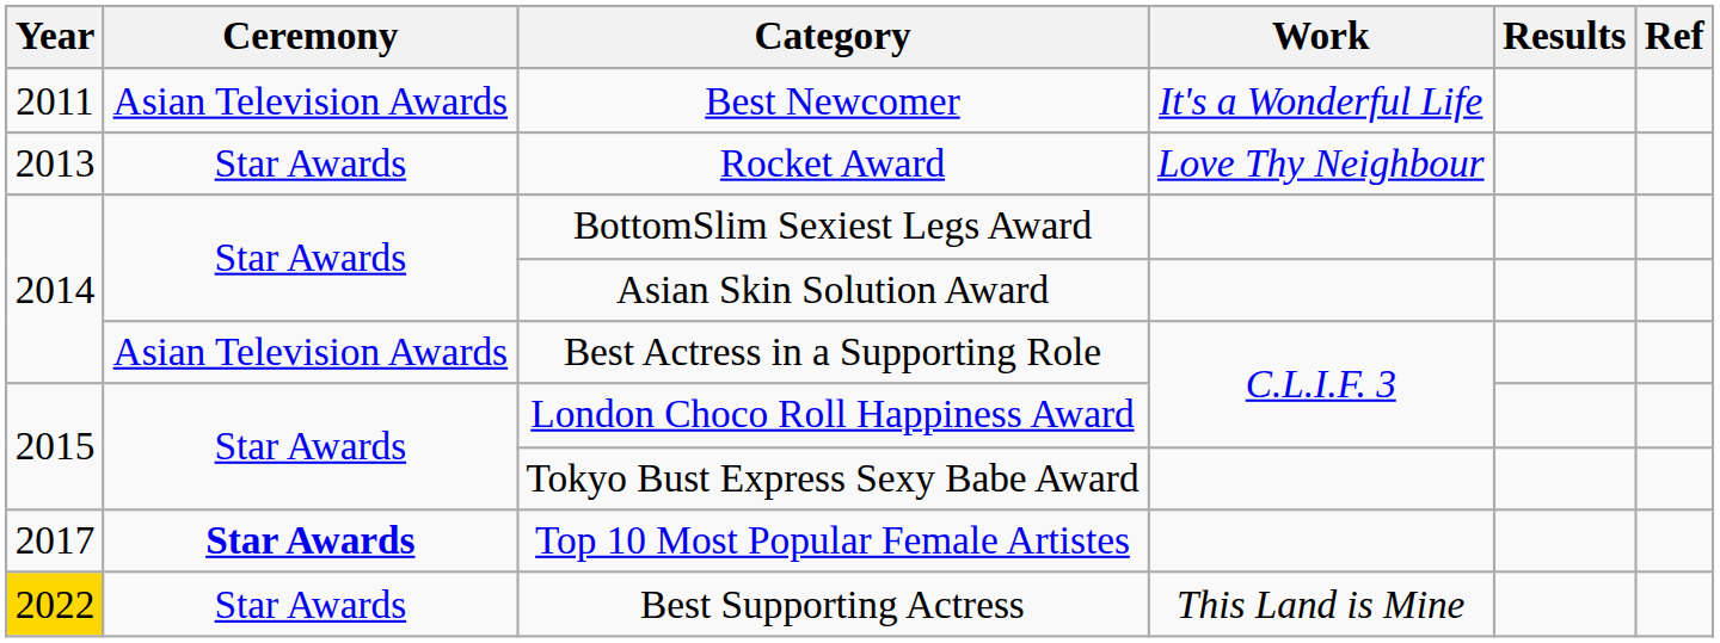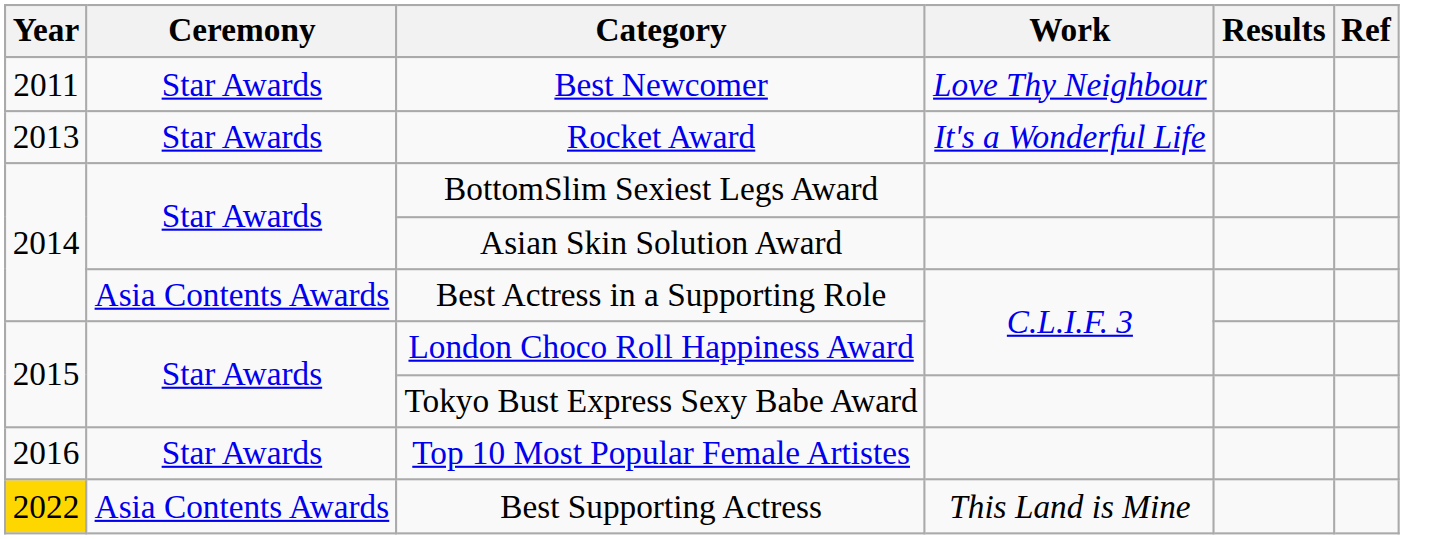Best Newcomer | Ceremony: Asian Television Awards -> Star Awards
Best Newcomer | Work: It's a Wonderful Life -> Love Thy Neighbour
Rocket Award | Work: Love Thy Neighbour -> It's a Wonderful Life
Best Actress in a Supporting Role | Ceremony: Asian Television Awards -> Asia Contents Awards
Top 10 Most Popular Female Artistes | Year: 2017 -> 2016
Top 10 Most Popular Female Artistes | Ceremony: bold -> normal
Best Supporting Actress | Ceremony: Star Awards -> Asia Contents Awards
